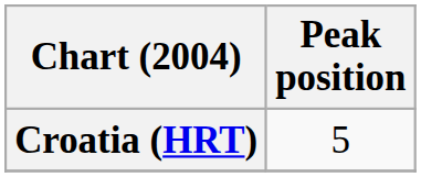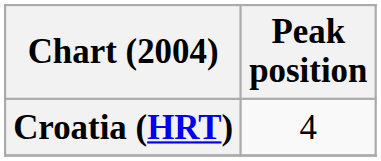Croatia (HRT) | Peak position: 5 -> 4
